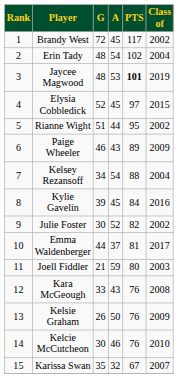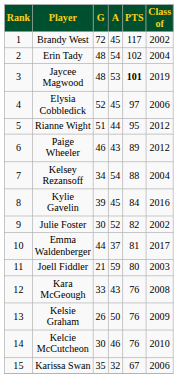Elysia Cobbledick | Class of: 2015 -> 2006
Rianne Wight | Class of: 2002 -> 2012
Paige Wheeler | Class of: 2009 -> 2012
Karissa Swan | Class of: 2007 -> 2006
